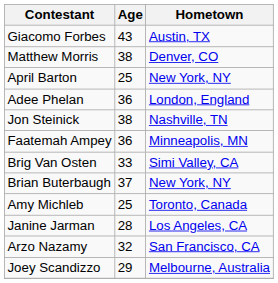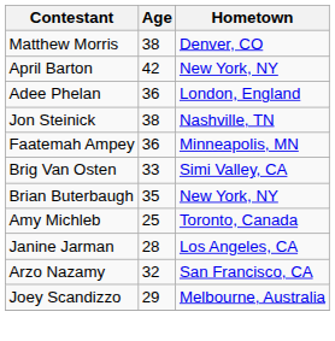- row: Giacomo Forbes | 43 | Austin, TX
April Barton | Age: 25 -> 42
Brian Buterbaugh | Age: 37 -> 35
